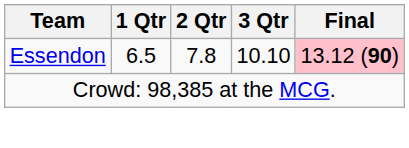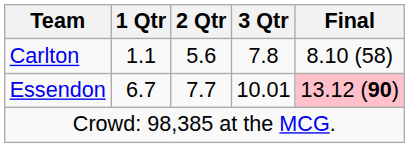+ row: Carlton | 1.1 | 5.6 | 7.8 | 8.10 (58)
Essendon | 1 Qtr: 6.5 -> 6.7
Essendon | 2 Qtr: 7.8 -> 7.7
Essendon | 3 Qtr: 10.10 -> 10.01
